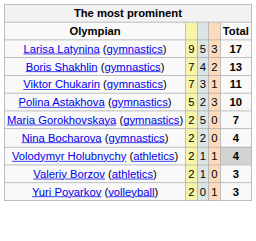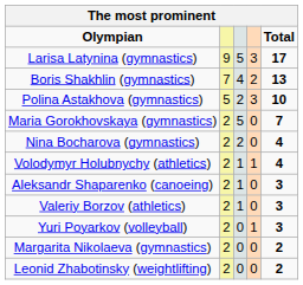- row: Viktor Chukarin (gymnastics) | 7 | 3 | 1 | 11
Volodymyr Holubnychy (athletics) | Total: lightgrey background -> no background
+ row: Aleksandr Shaparenko (canoeing) | 2 | 1 | 0 | 3
+ row: Margarita Nikolaeva (gymnastics) | 2 | 0 | 0 | 2
+ row: Leonid Zhabotinsky (weightlifting) | 2 | 0 | 0 | 2
